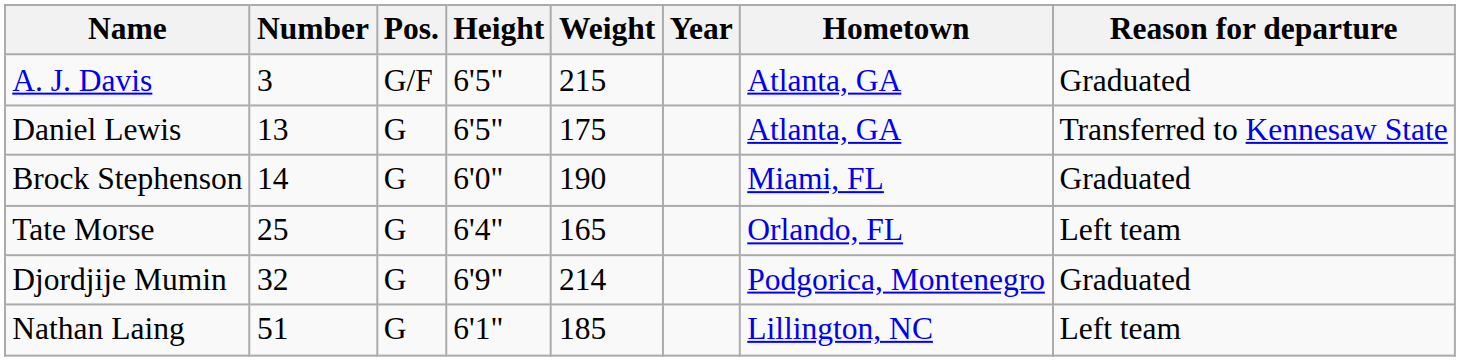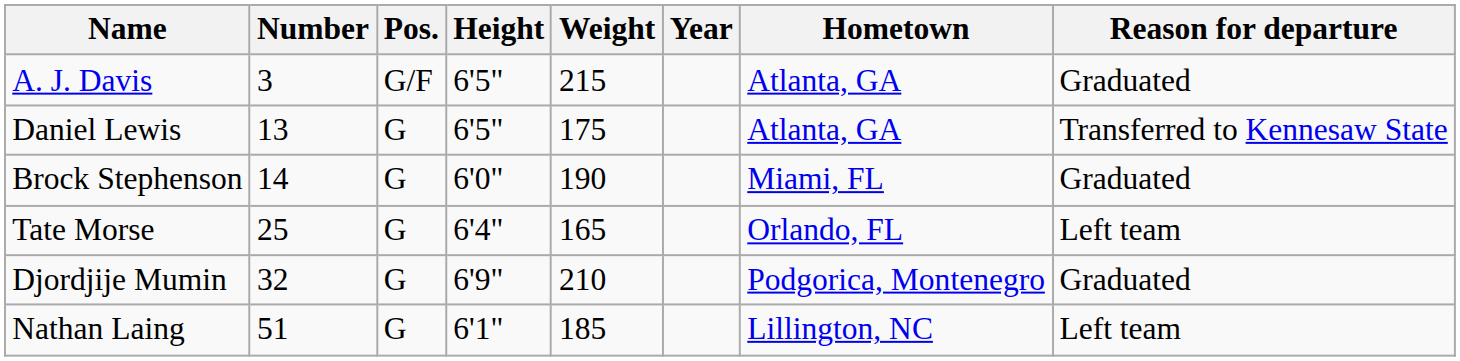Djordjije Mumin | Weight: 214 -> 210
